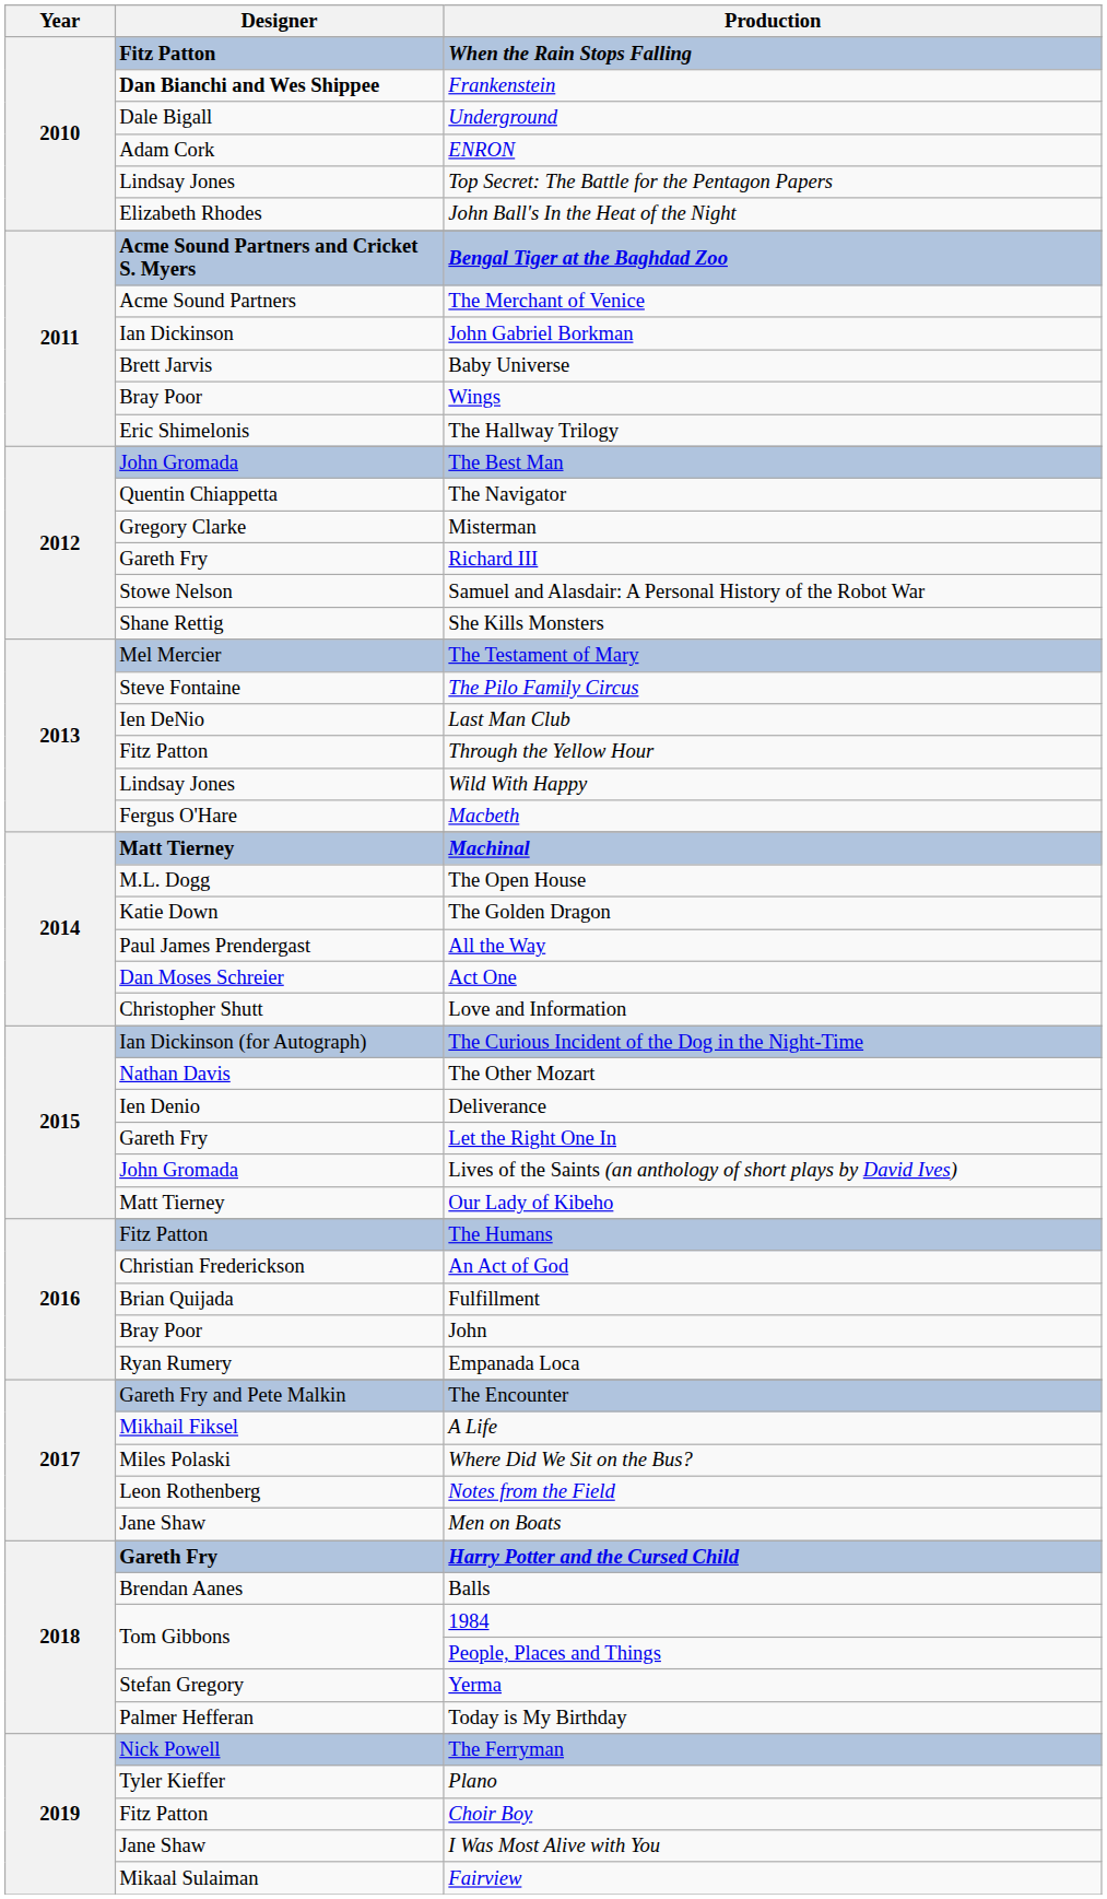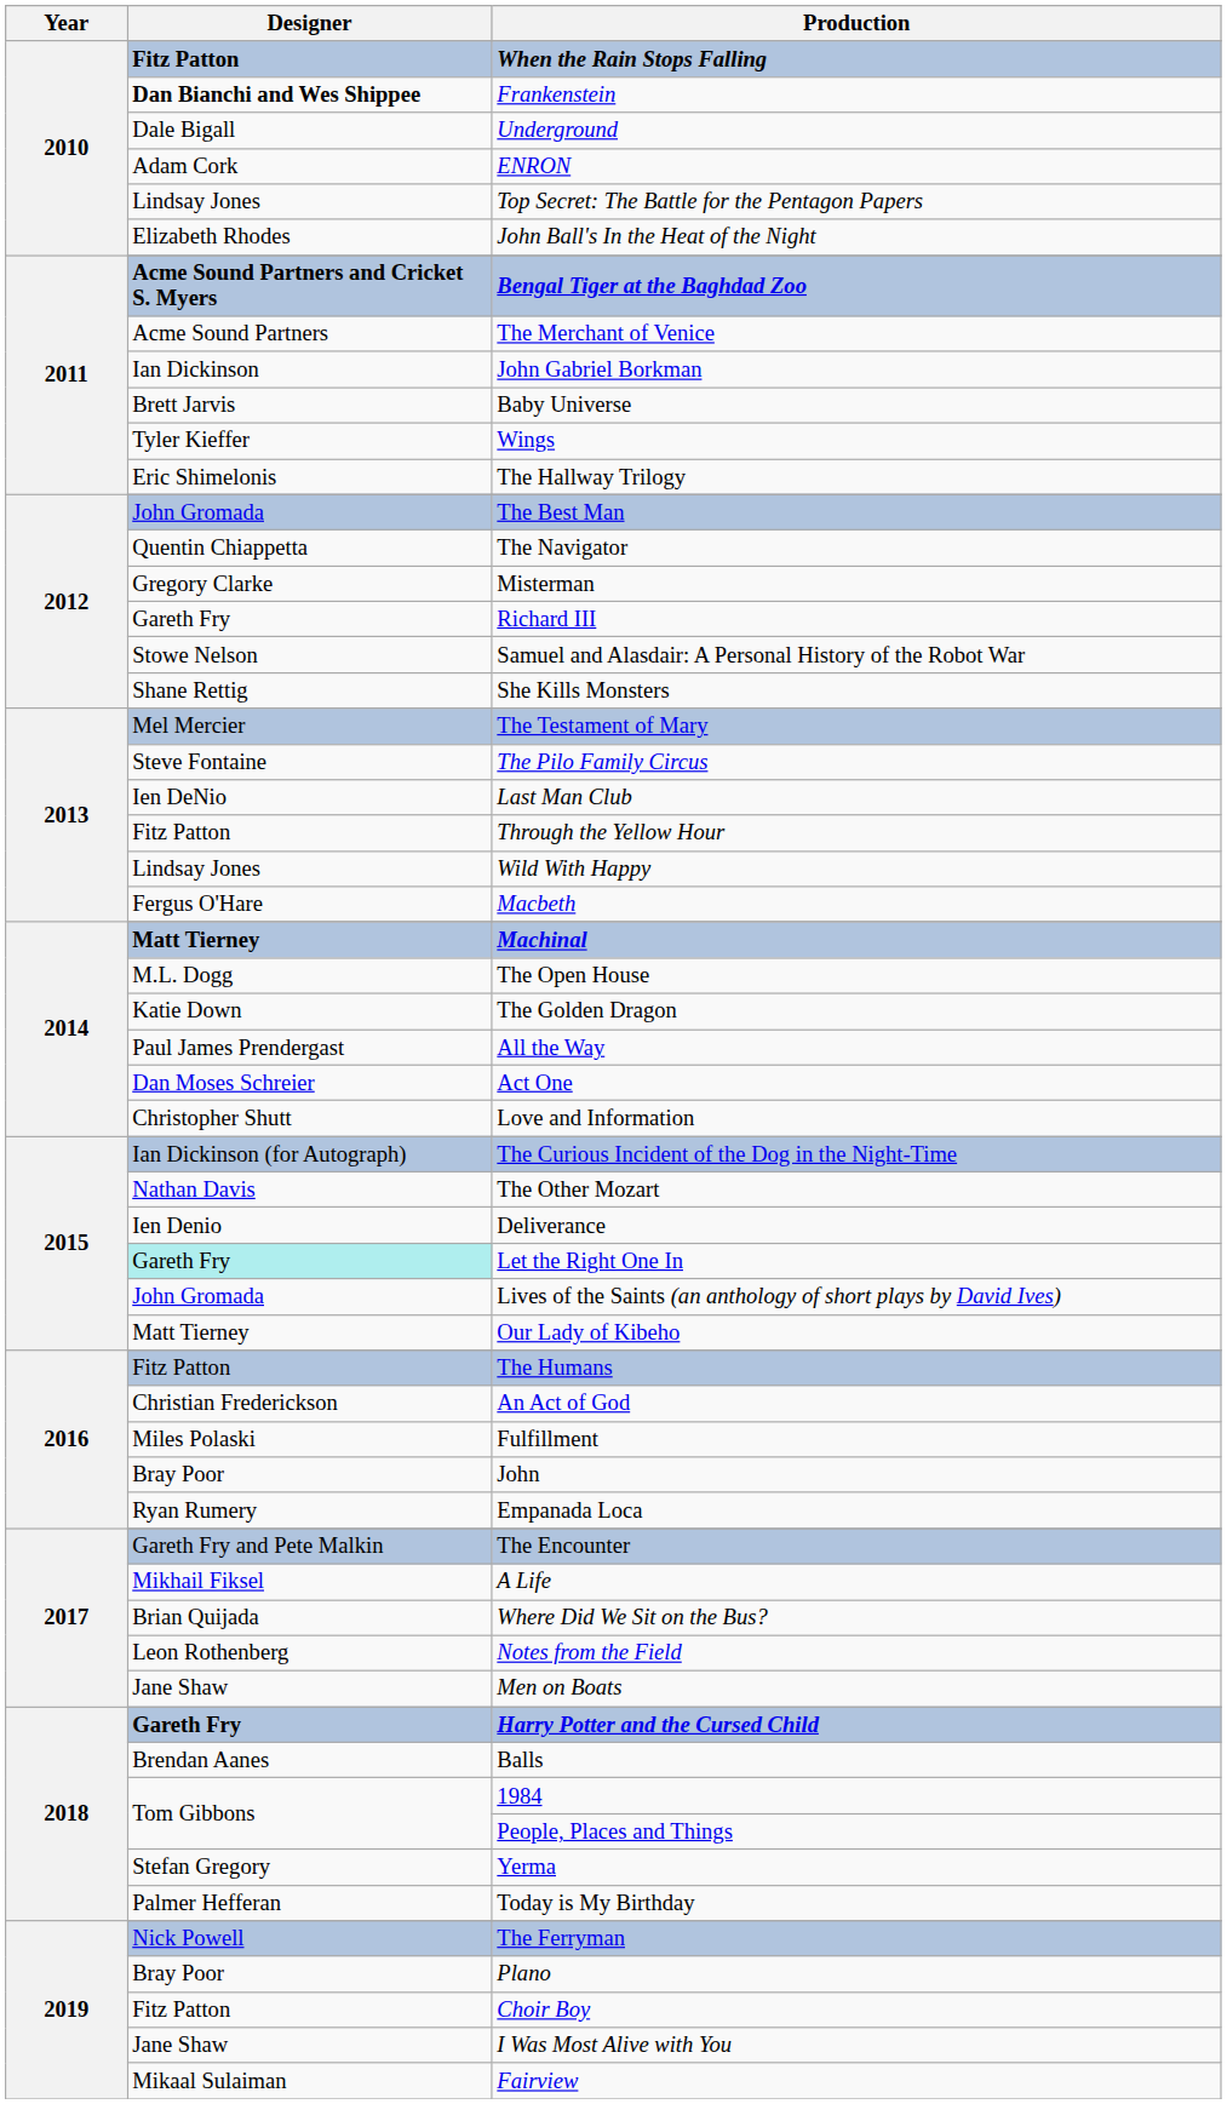Wings | Designer: Bray Poor -> Tyler Kieffer
Let the Right One In | Designer: no background -> paleturquoise background
Fulfillment | Designer: Brian Quijada -> Miles Polaski
Where Did We Sit on the Bus? | Designer: Miles Polaski -> Brian Quijada
Plano | Designer: Tyler Kieffer -> Bray Poor
